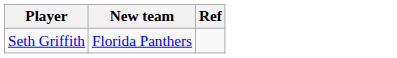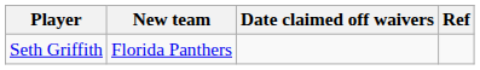+ column: Date claimed off waivers
